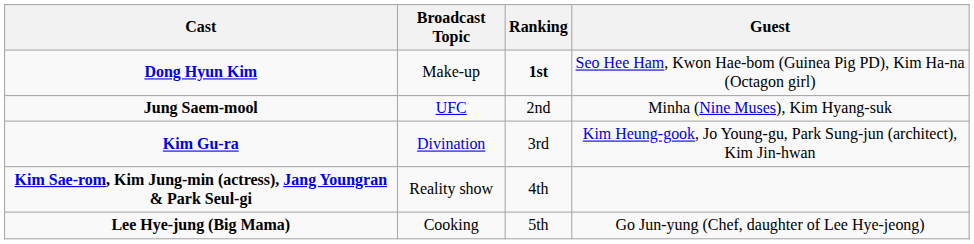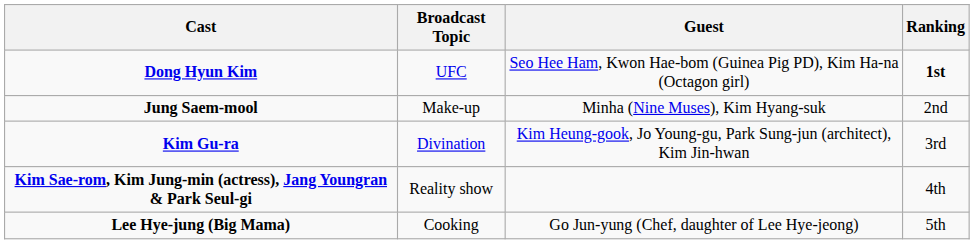columns swapped: Guest <-> Ranking
Dong Hyun Kim | Broadcast Topic: Make-up -> UFC
Jung Saem-mool | Broadcast Topic: UFC -> Make-up
